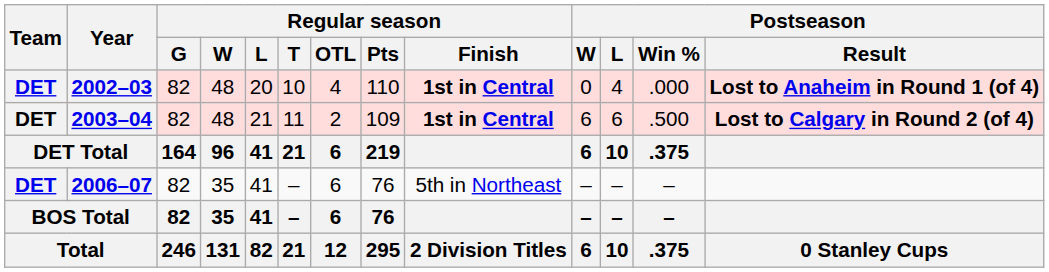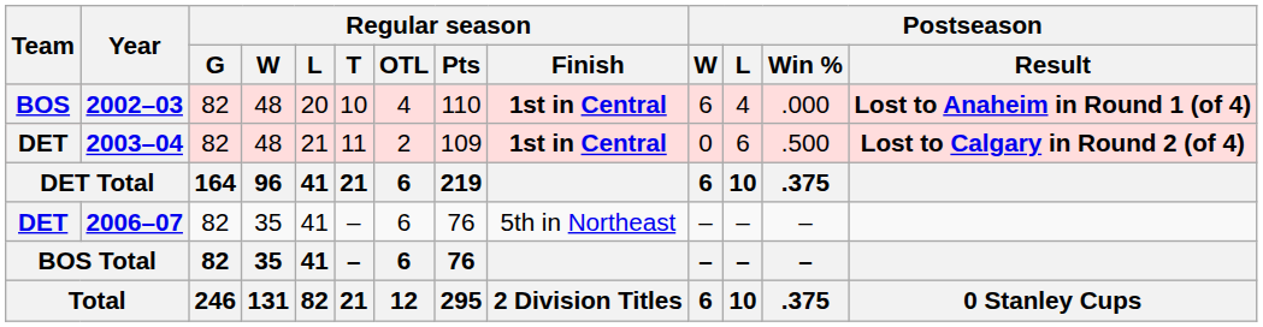2002–03 | Team: DET -> BOS
2002–03 | Postseason / W: 0 -> 6
2003–04 | Postseason / W: 6 -> 0
